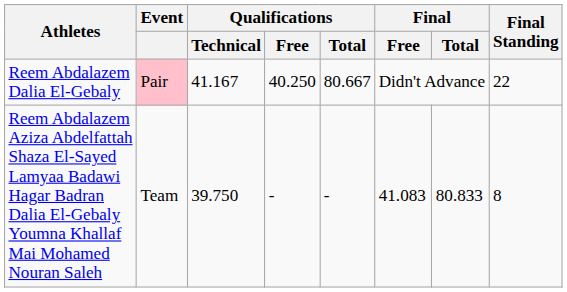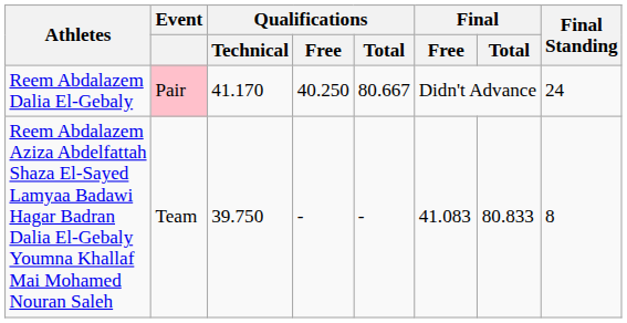Reem Abdalazem Dalia El-Gebaly | Qualifications / Technical: 41.167 -> 41.170
Reem Abdalazem Dalia El-Gebaly | Final Standing: 22 -> 24
